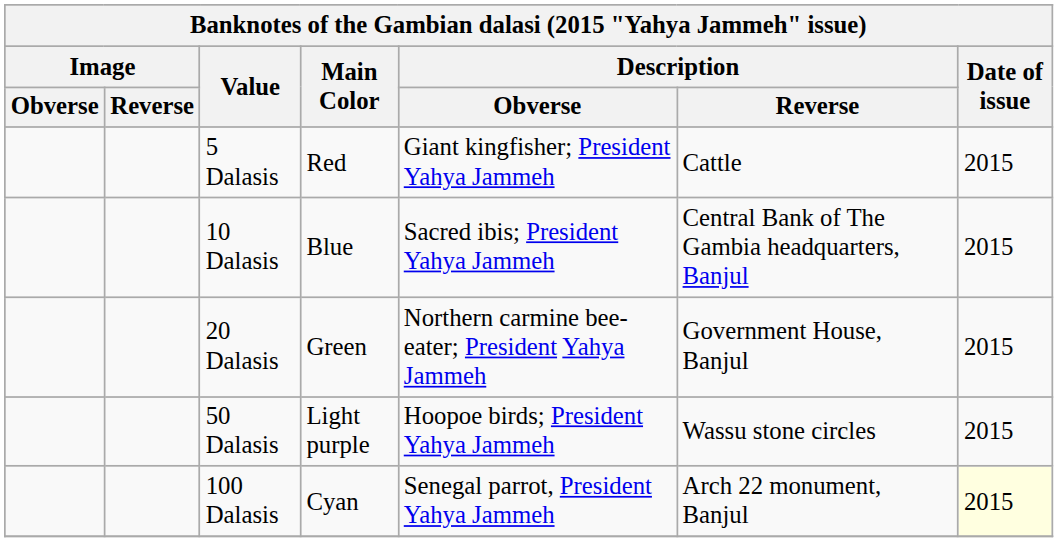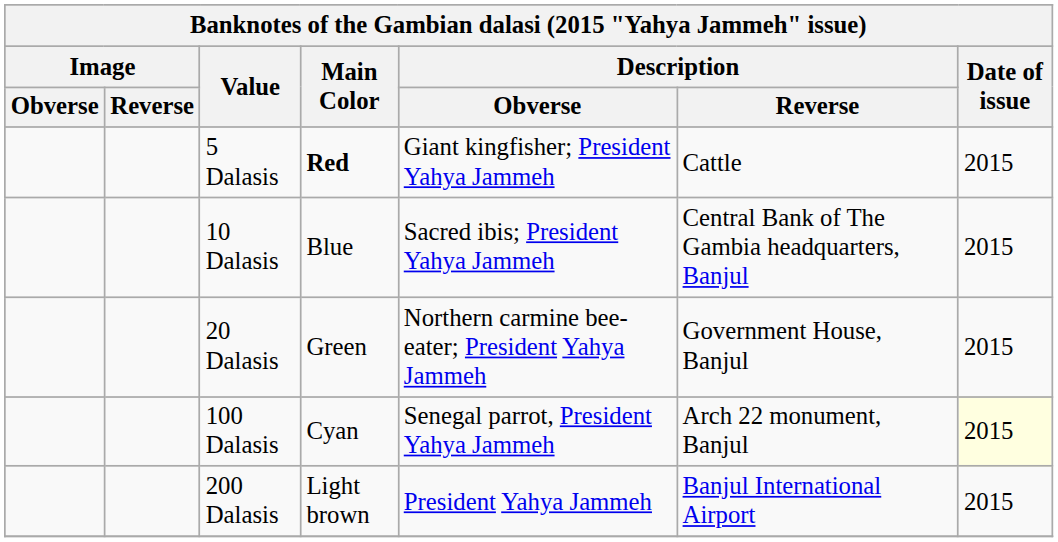5 Dalasis | Main Color: normal -> bold
- row: 50 Dalasis | Light purple | Hoopoe birds; President Yahya Jammeh | Wassu stone circles | 2015
+ row: 200 Dalasis | Light brown | President Yahya Jammeh | Banjul International Airport | 2015
